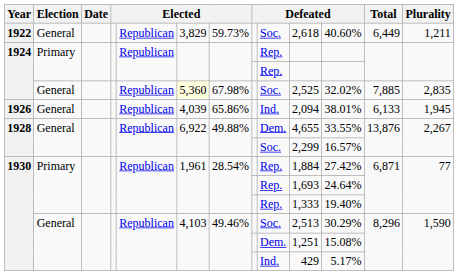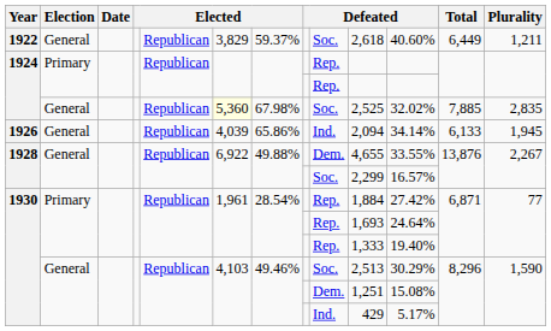1922 | column 7: 59.73% -> 59.37%
1926 | column 11: 38.01% -> 34.14%
